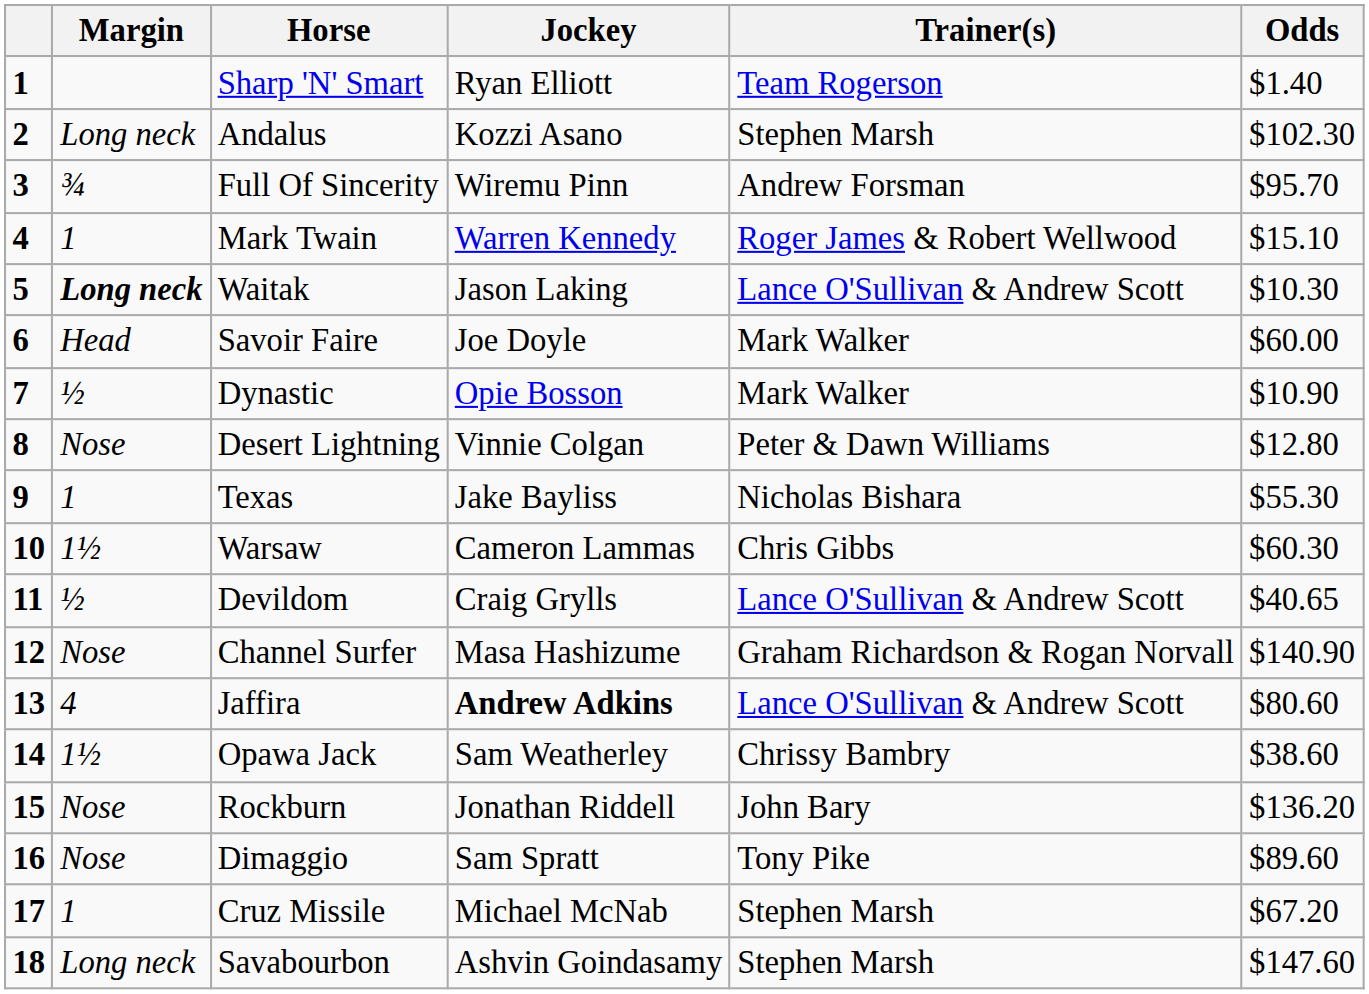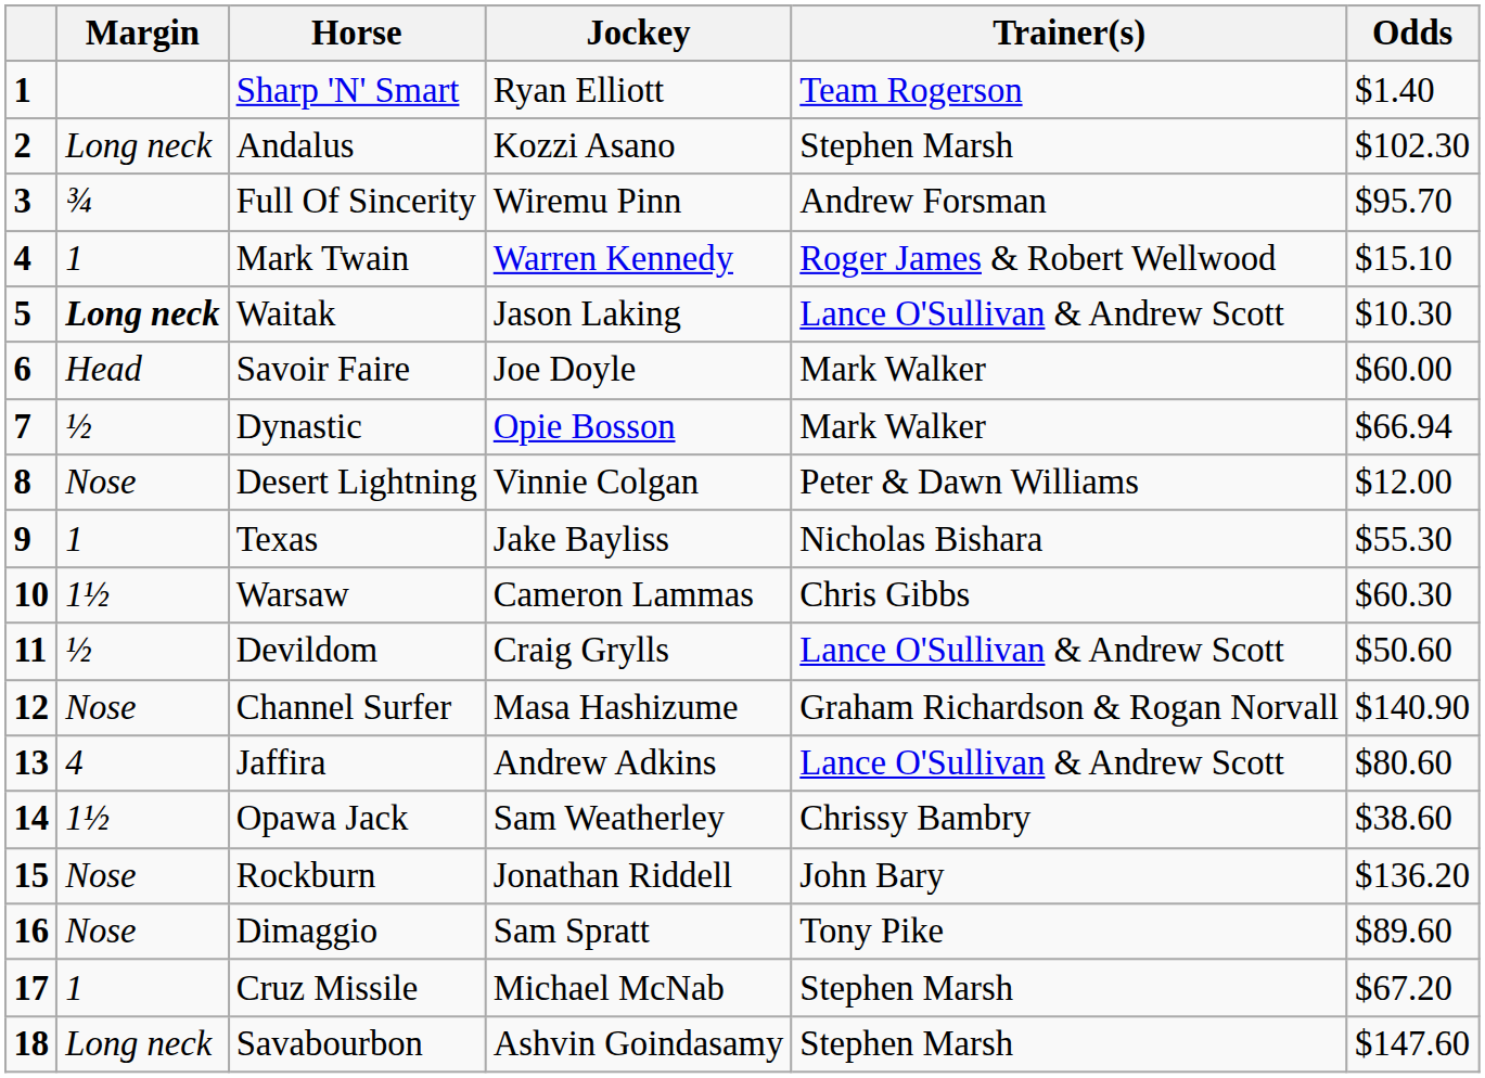Dynastic | Odds: $10.90 -> $66.94
Desert Lightning | Odds: $12.80 -> $12.00
Devildom | Odds: $40.65 -> $50.60
Jaffira | Jockey: bold -> normal
